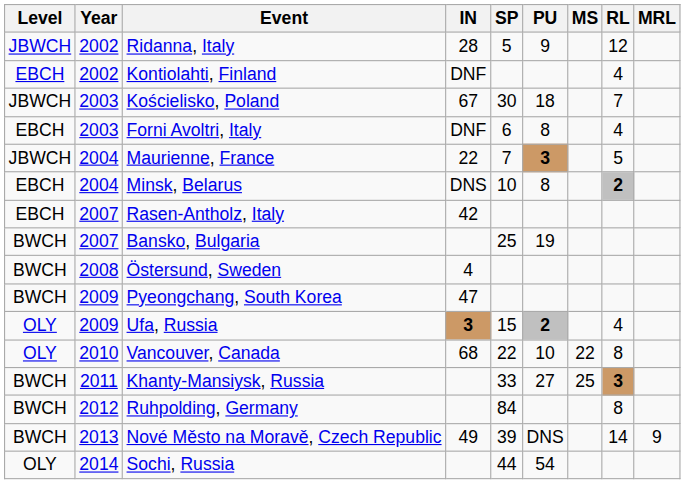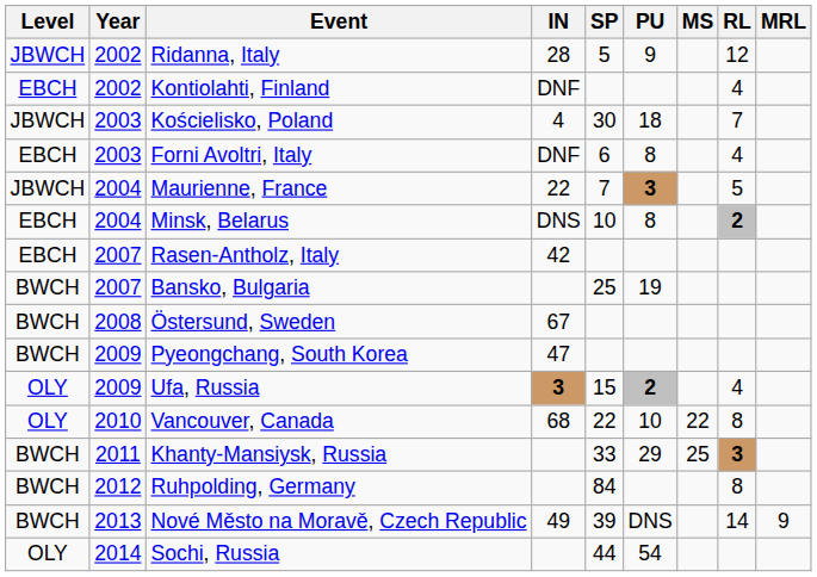Kościelisko, Poland | IN: 67 -> 4
Östersund, Sweden | IN: 4 -> 67
Khanty-Mansiysk, Russia | PU: 27 -> 29
